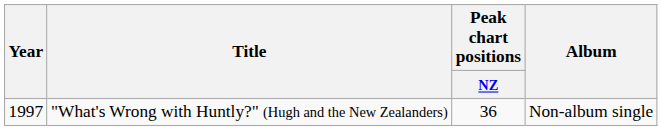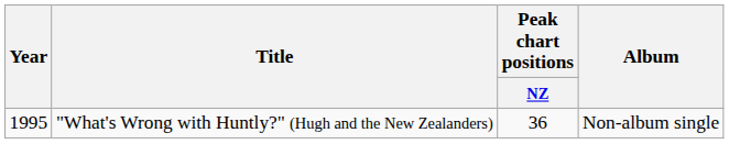"What's Wrong with Huntly?" (Hugh and the New Zealanders) | Year: 1997 -> 1995
